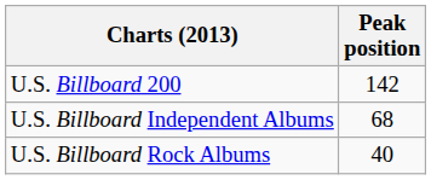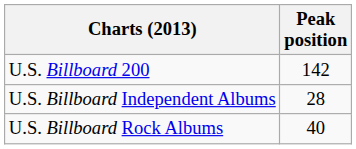U.S. Billboard Independent Albums | Peak position: 68 -> 28
